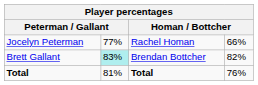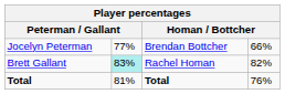Jocelyn Peterman | column 3: Rachel Homan -> Brendan Bottcher
Brett Gallant | column 3: Brendan Bottcher -> Rachel Homan
